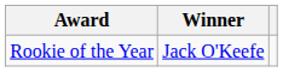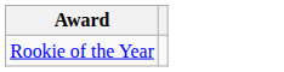- column: Winner | Jack O'Keefe
